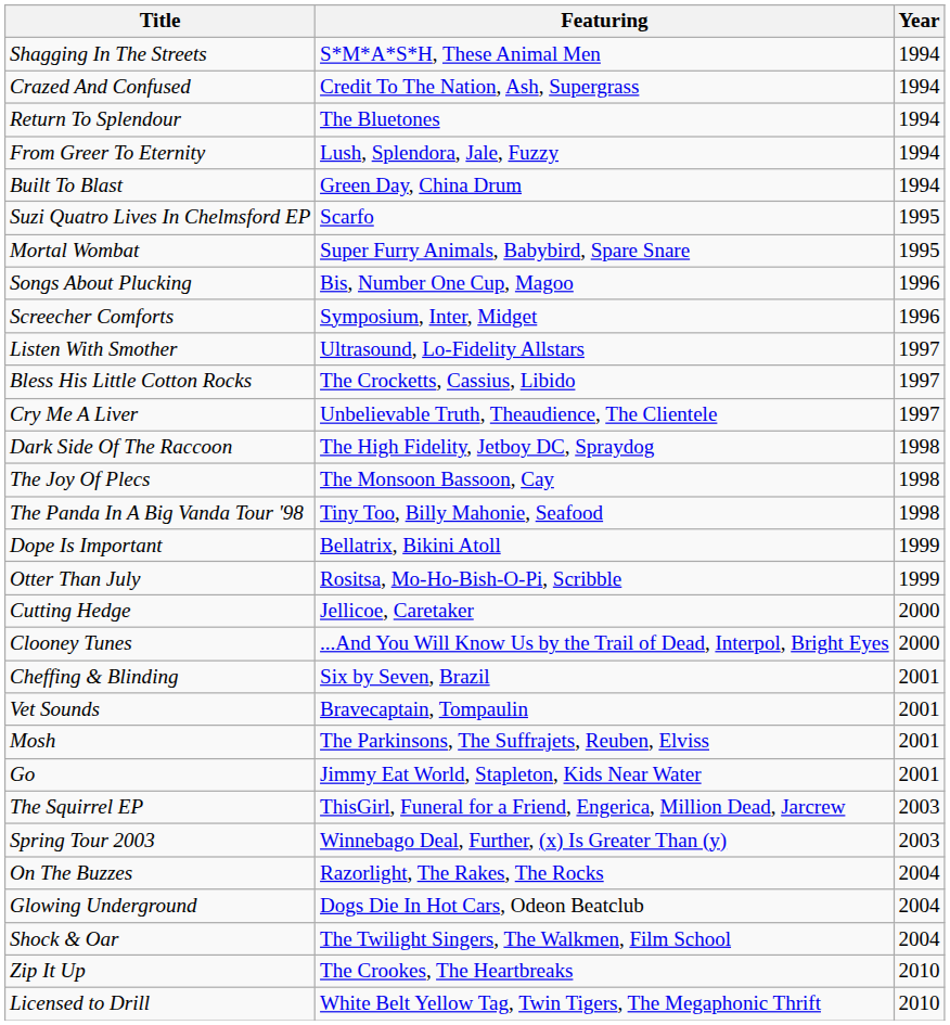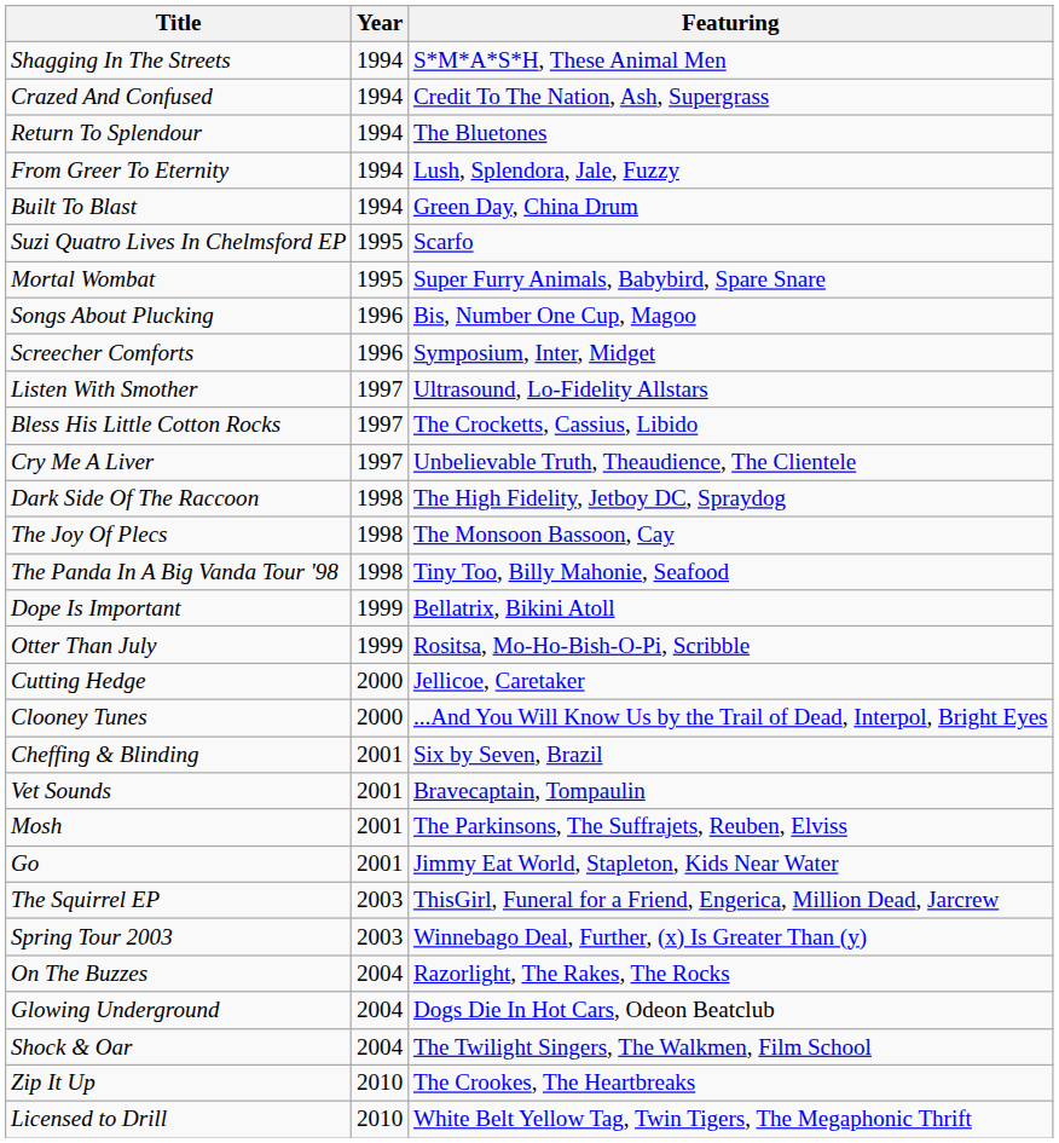columns swapped: Featuring <-> Year
